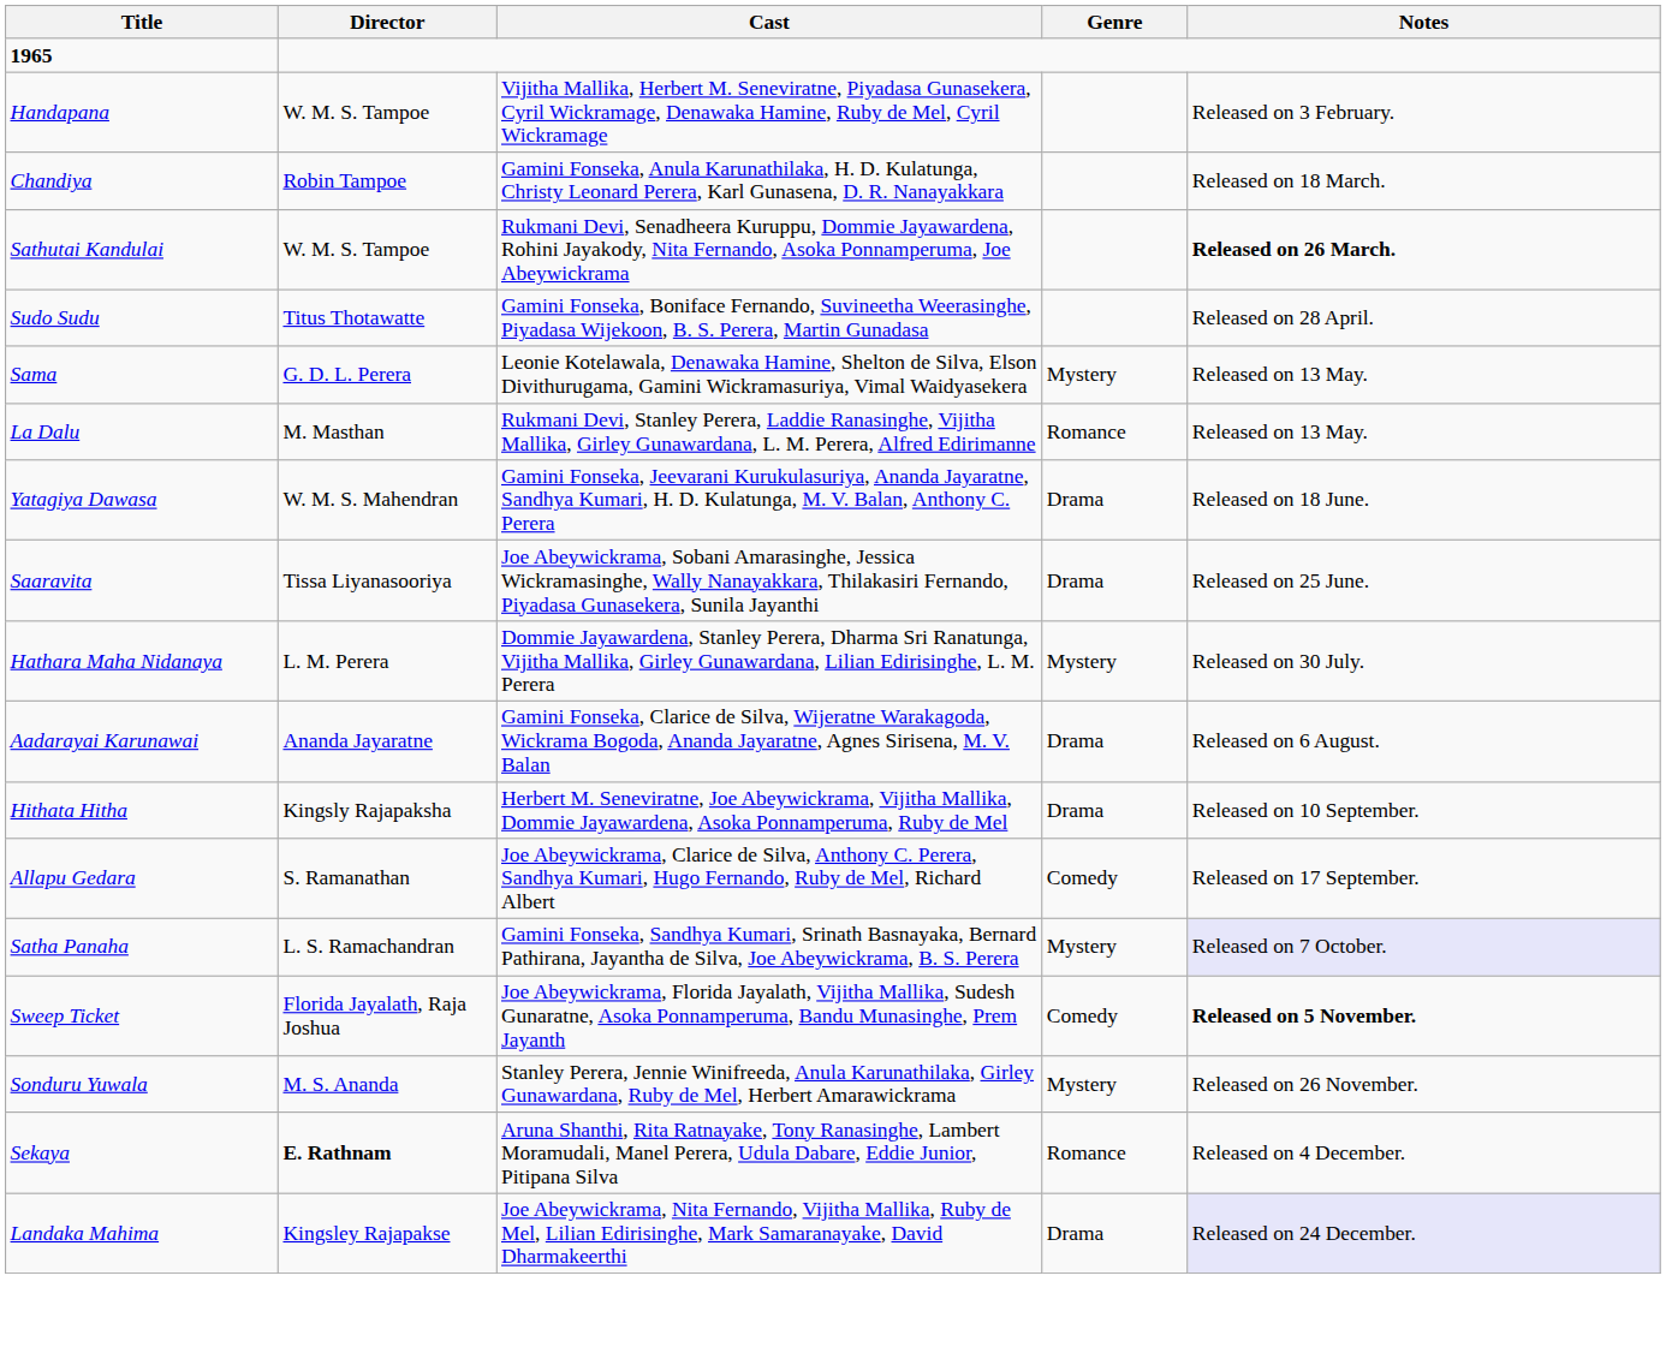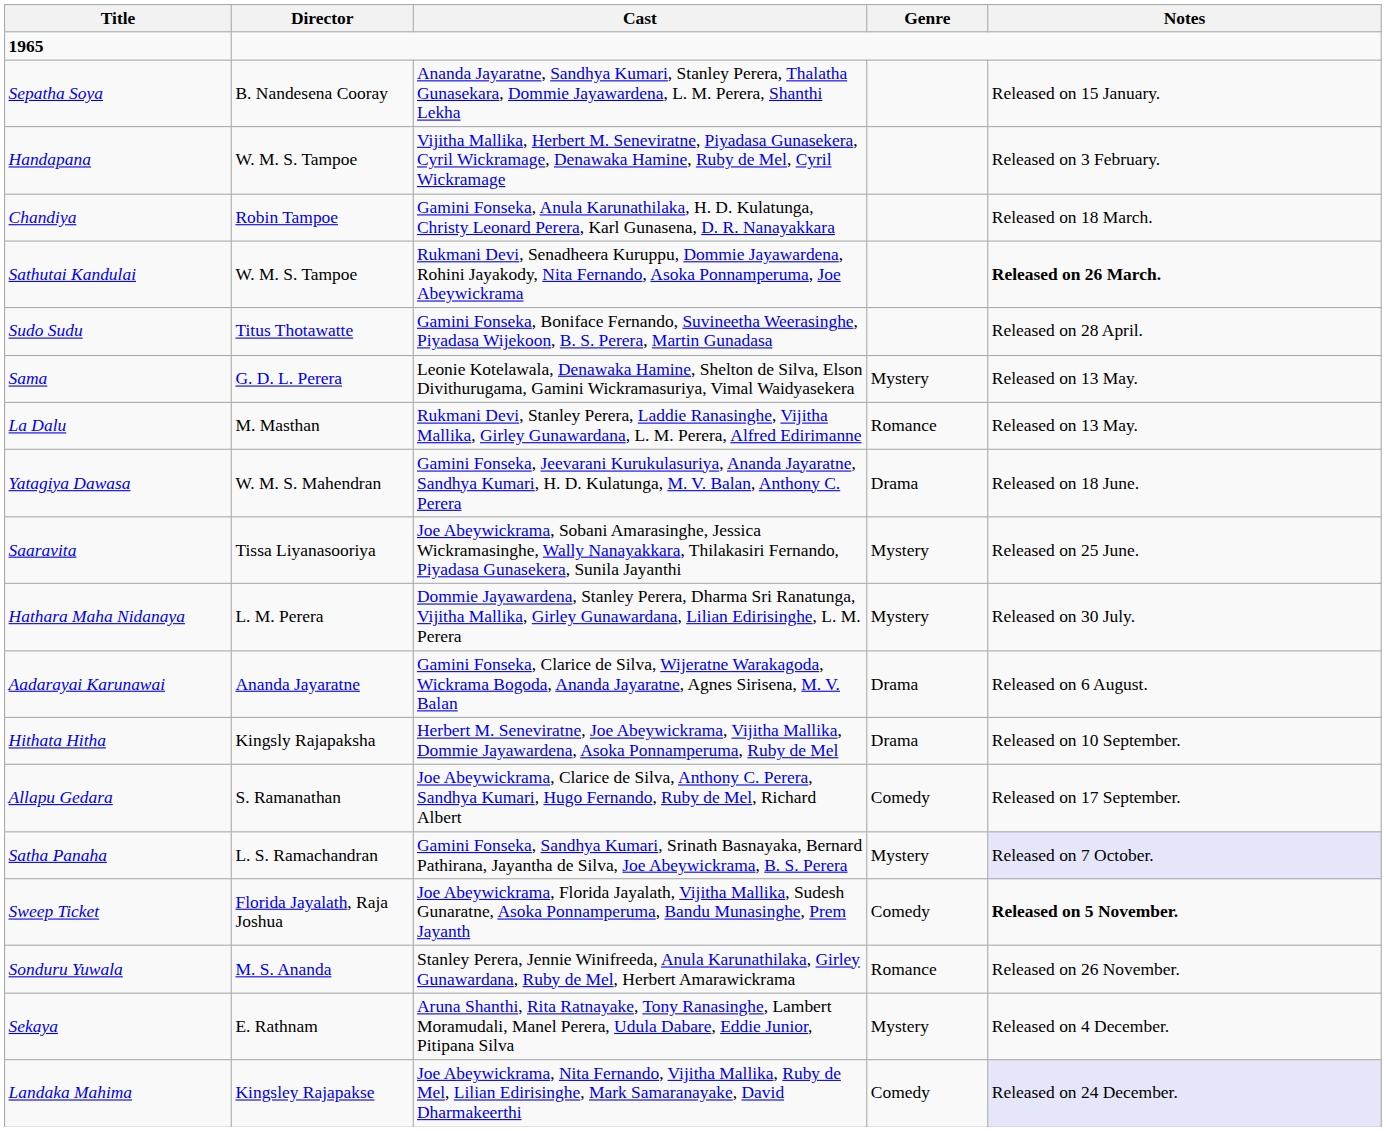+ row: Sepatha Soya | B. Nandesena Cooray | Ananda Jayaratne, Sandhya Kumari, Stanley Perera, Thalatha Gunasekara, Dommie Jayawardena, L. M. Perera, Shanthi Lekha | Released on 15 January.
Saaravita | Genre: Drama -> Mystery
Sonduru Yuwala | Genre: Mystery -> Romance
Sekaya | Director: bold -> normal
Sekaya | Genre: Romance -> Mystery
Landaka Mahima | Genre: Drama -> Comedy
